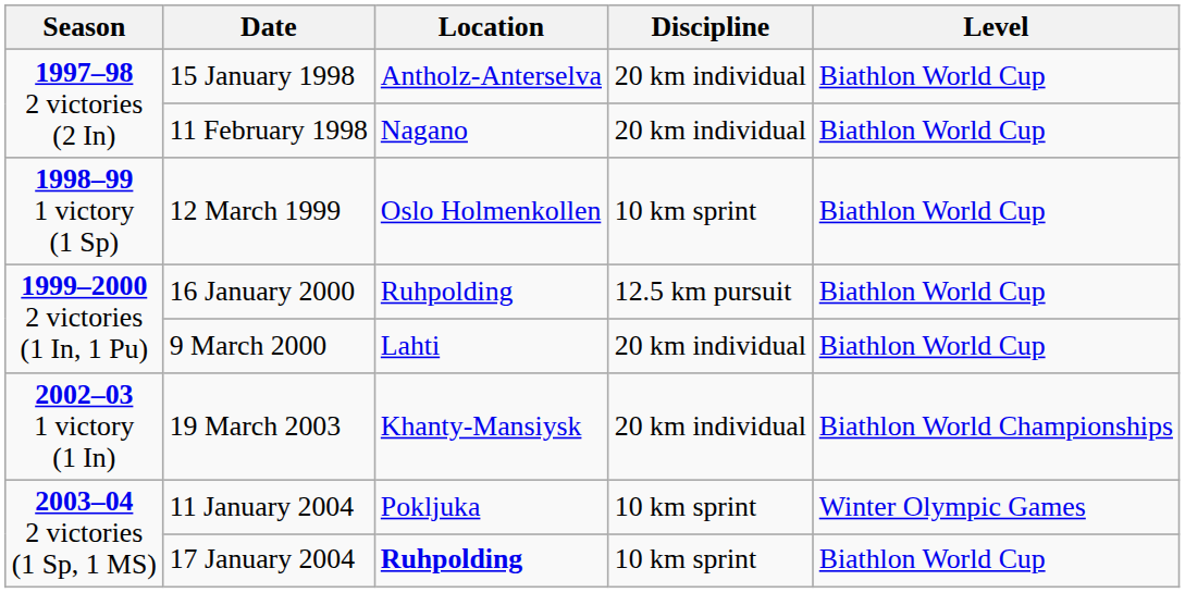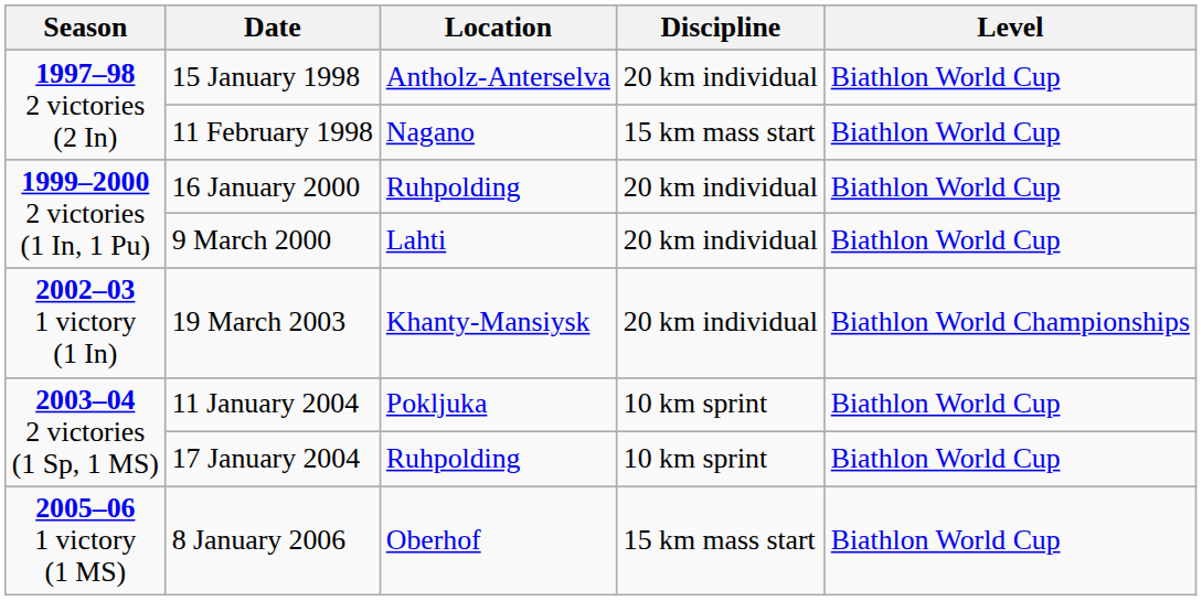11 February 1998 | Discipline: 20 km individual -> 15 km mass start
- row: 1998–99 1 victory (1 Sp) | 12 March 1999 | Oslo Holmenkollen | 10 km sprint | Biathlon World Cup
16 January 2000 | Discipline: 12.5 km pursuit -> 20 km individual
11 January 2004 | Level: Winter Olympic Games -> Biathlon World Cup
17 January 2004 | Location: bold -> normal
+ row: 2005–06 1 victory (1 MS) | 8 January 2006 | Oberhof | 15 km mass start | Biathlon World Cup
